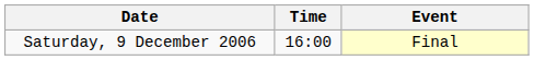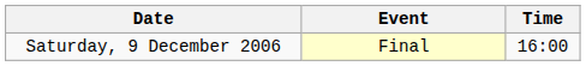columns swapped: Time <-> Event
